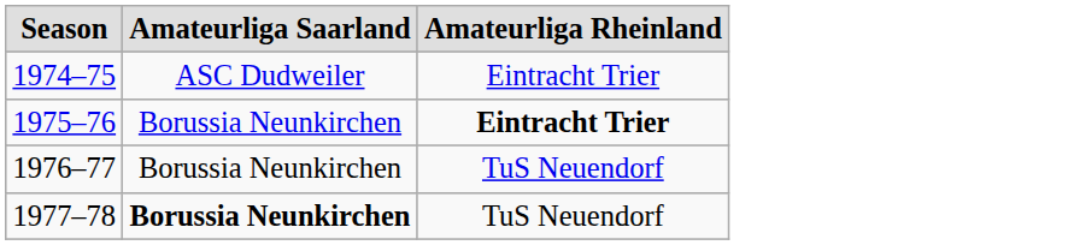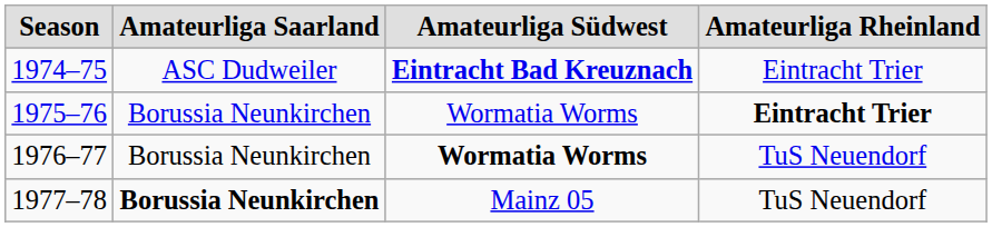+ column: Amateurliga Südwest | Eintracht Bad Kreuznach | Wormatia Worms | Wormatia Worms | Mainz 05
